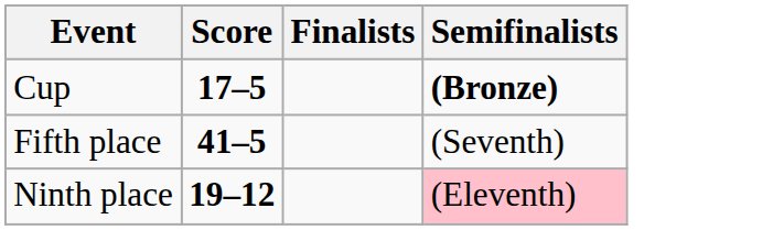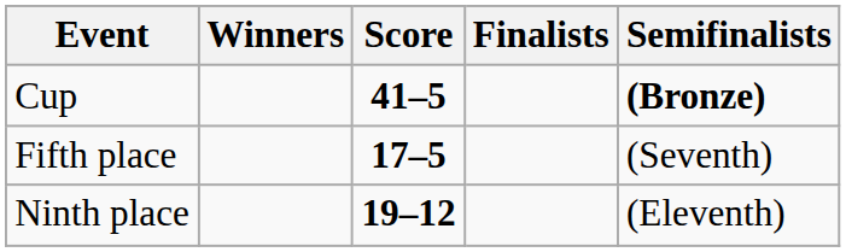+ column: Winners
Cup | Score: 17–5 -> 41–5
Fifth place | Score: 41–5 -> 17–5
Ninth place | Semifinalists: pink background -> no background
